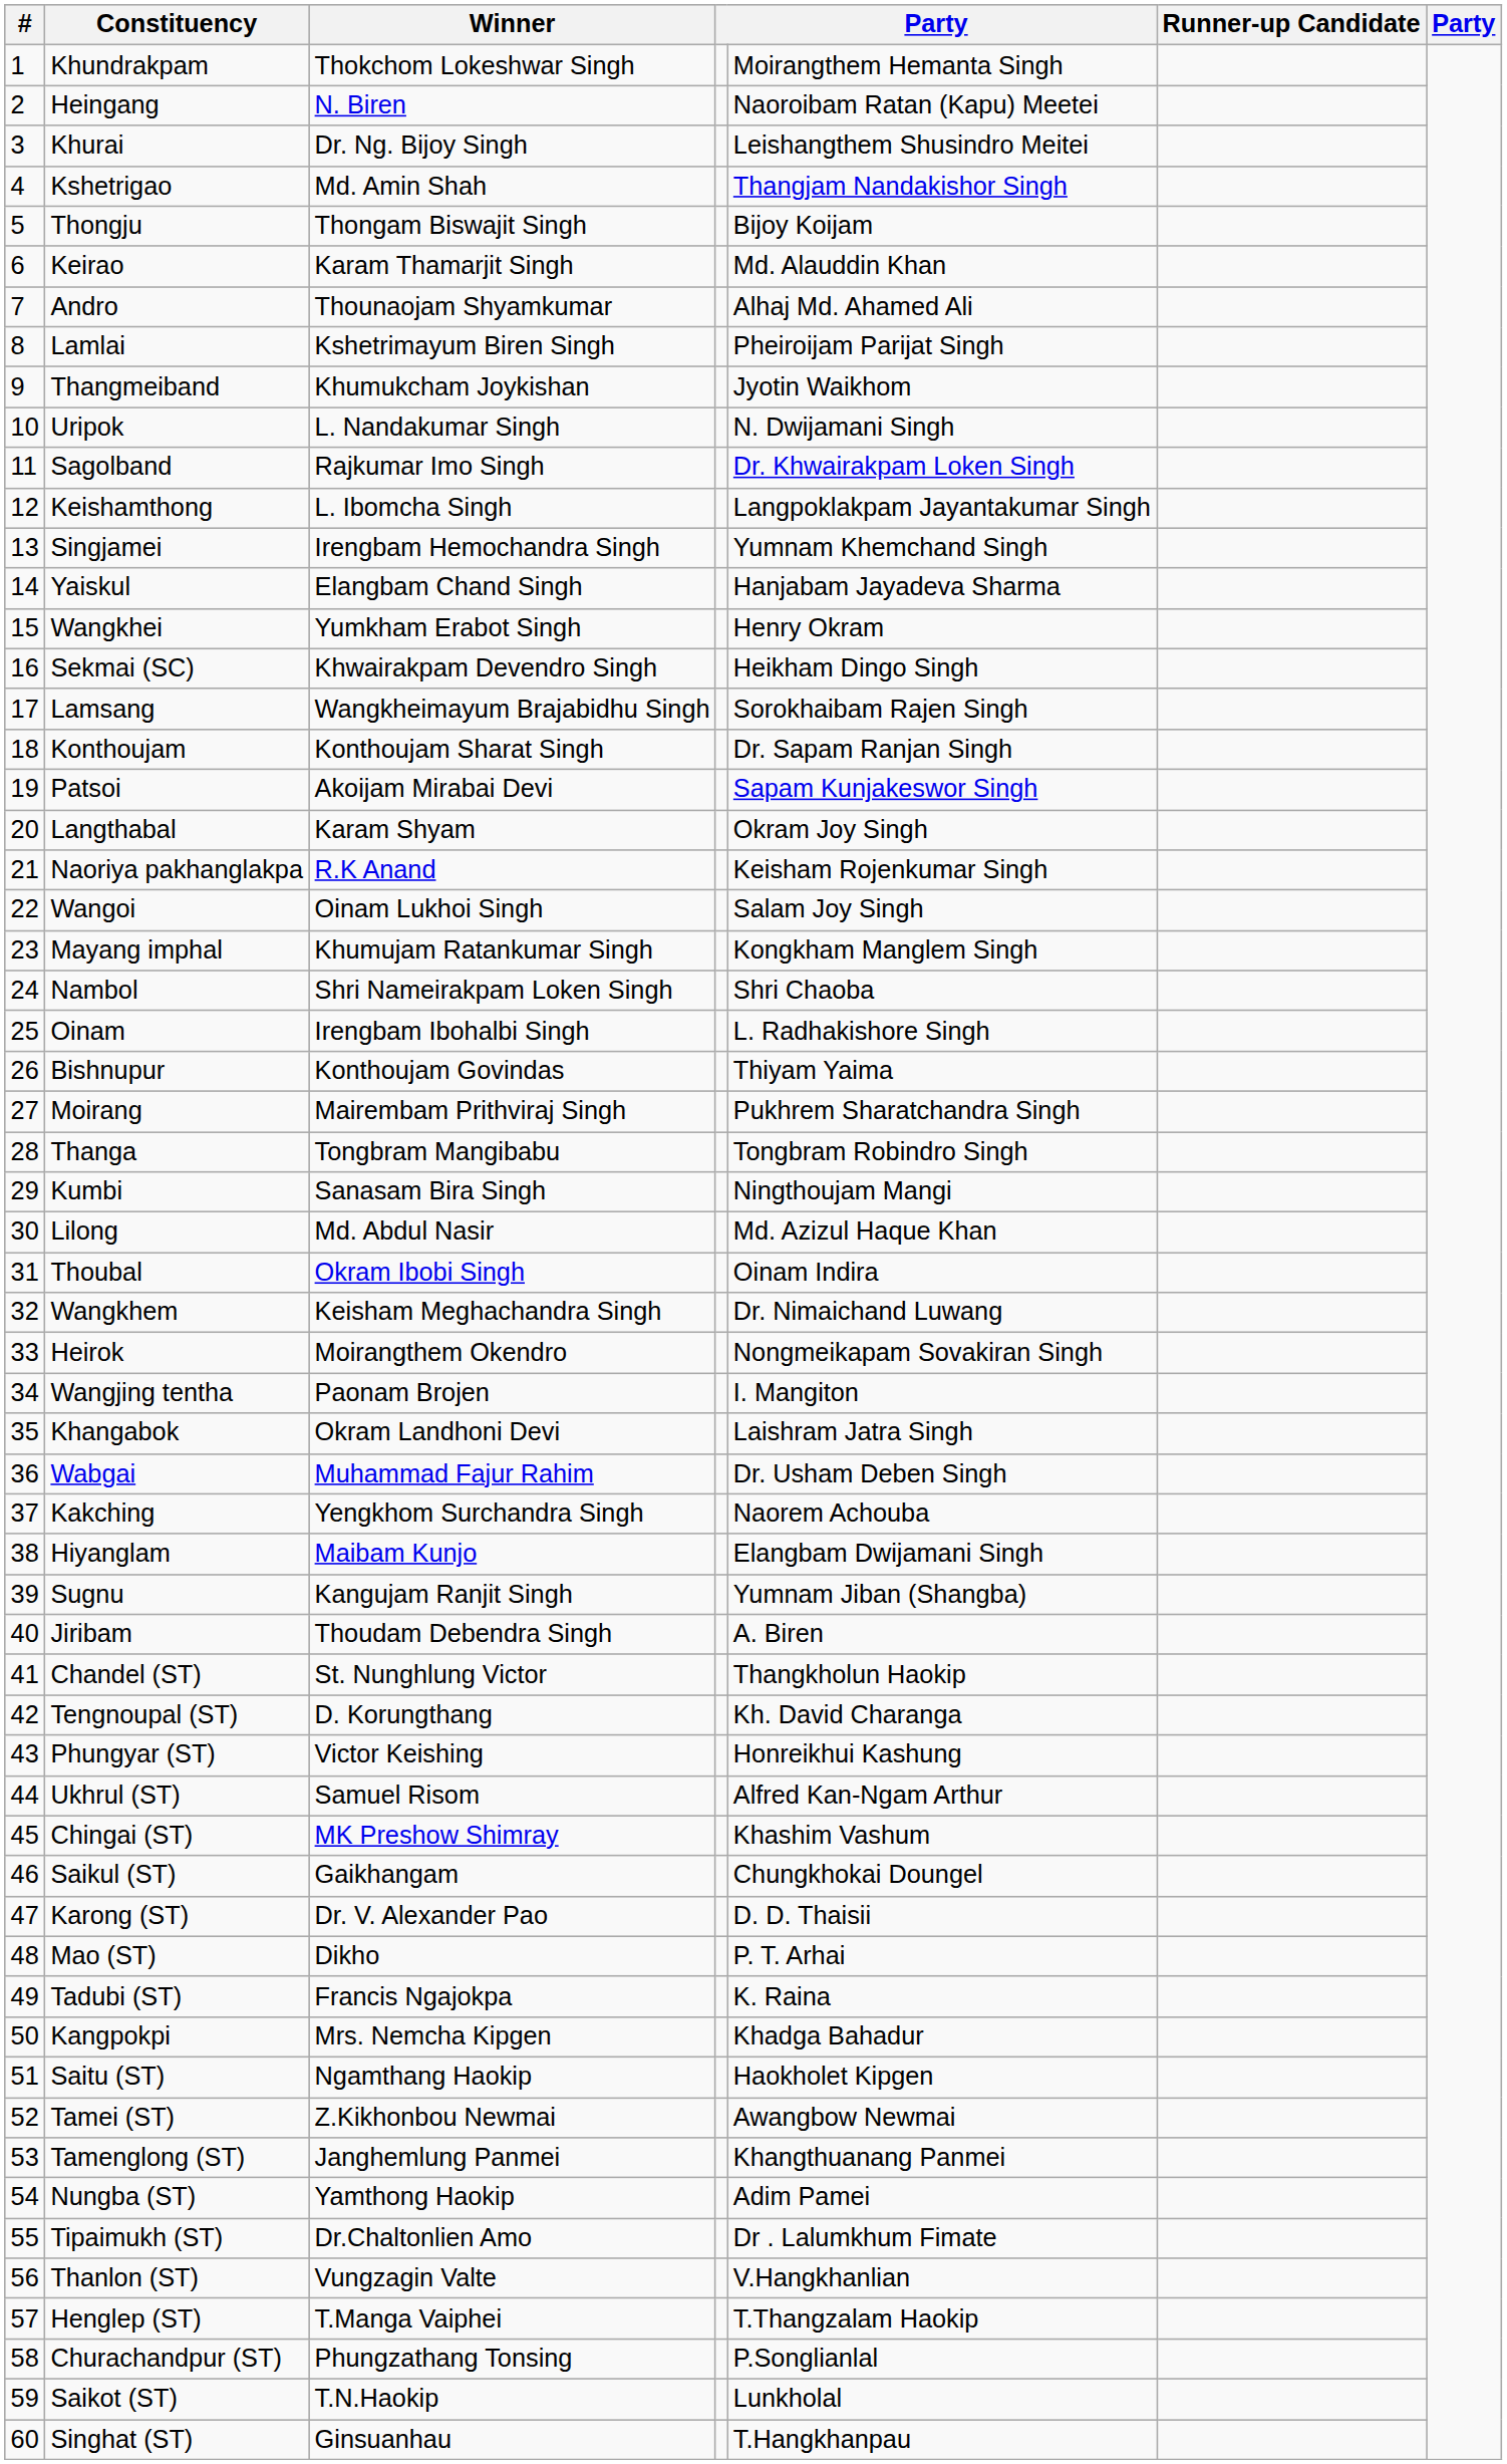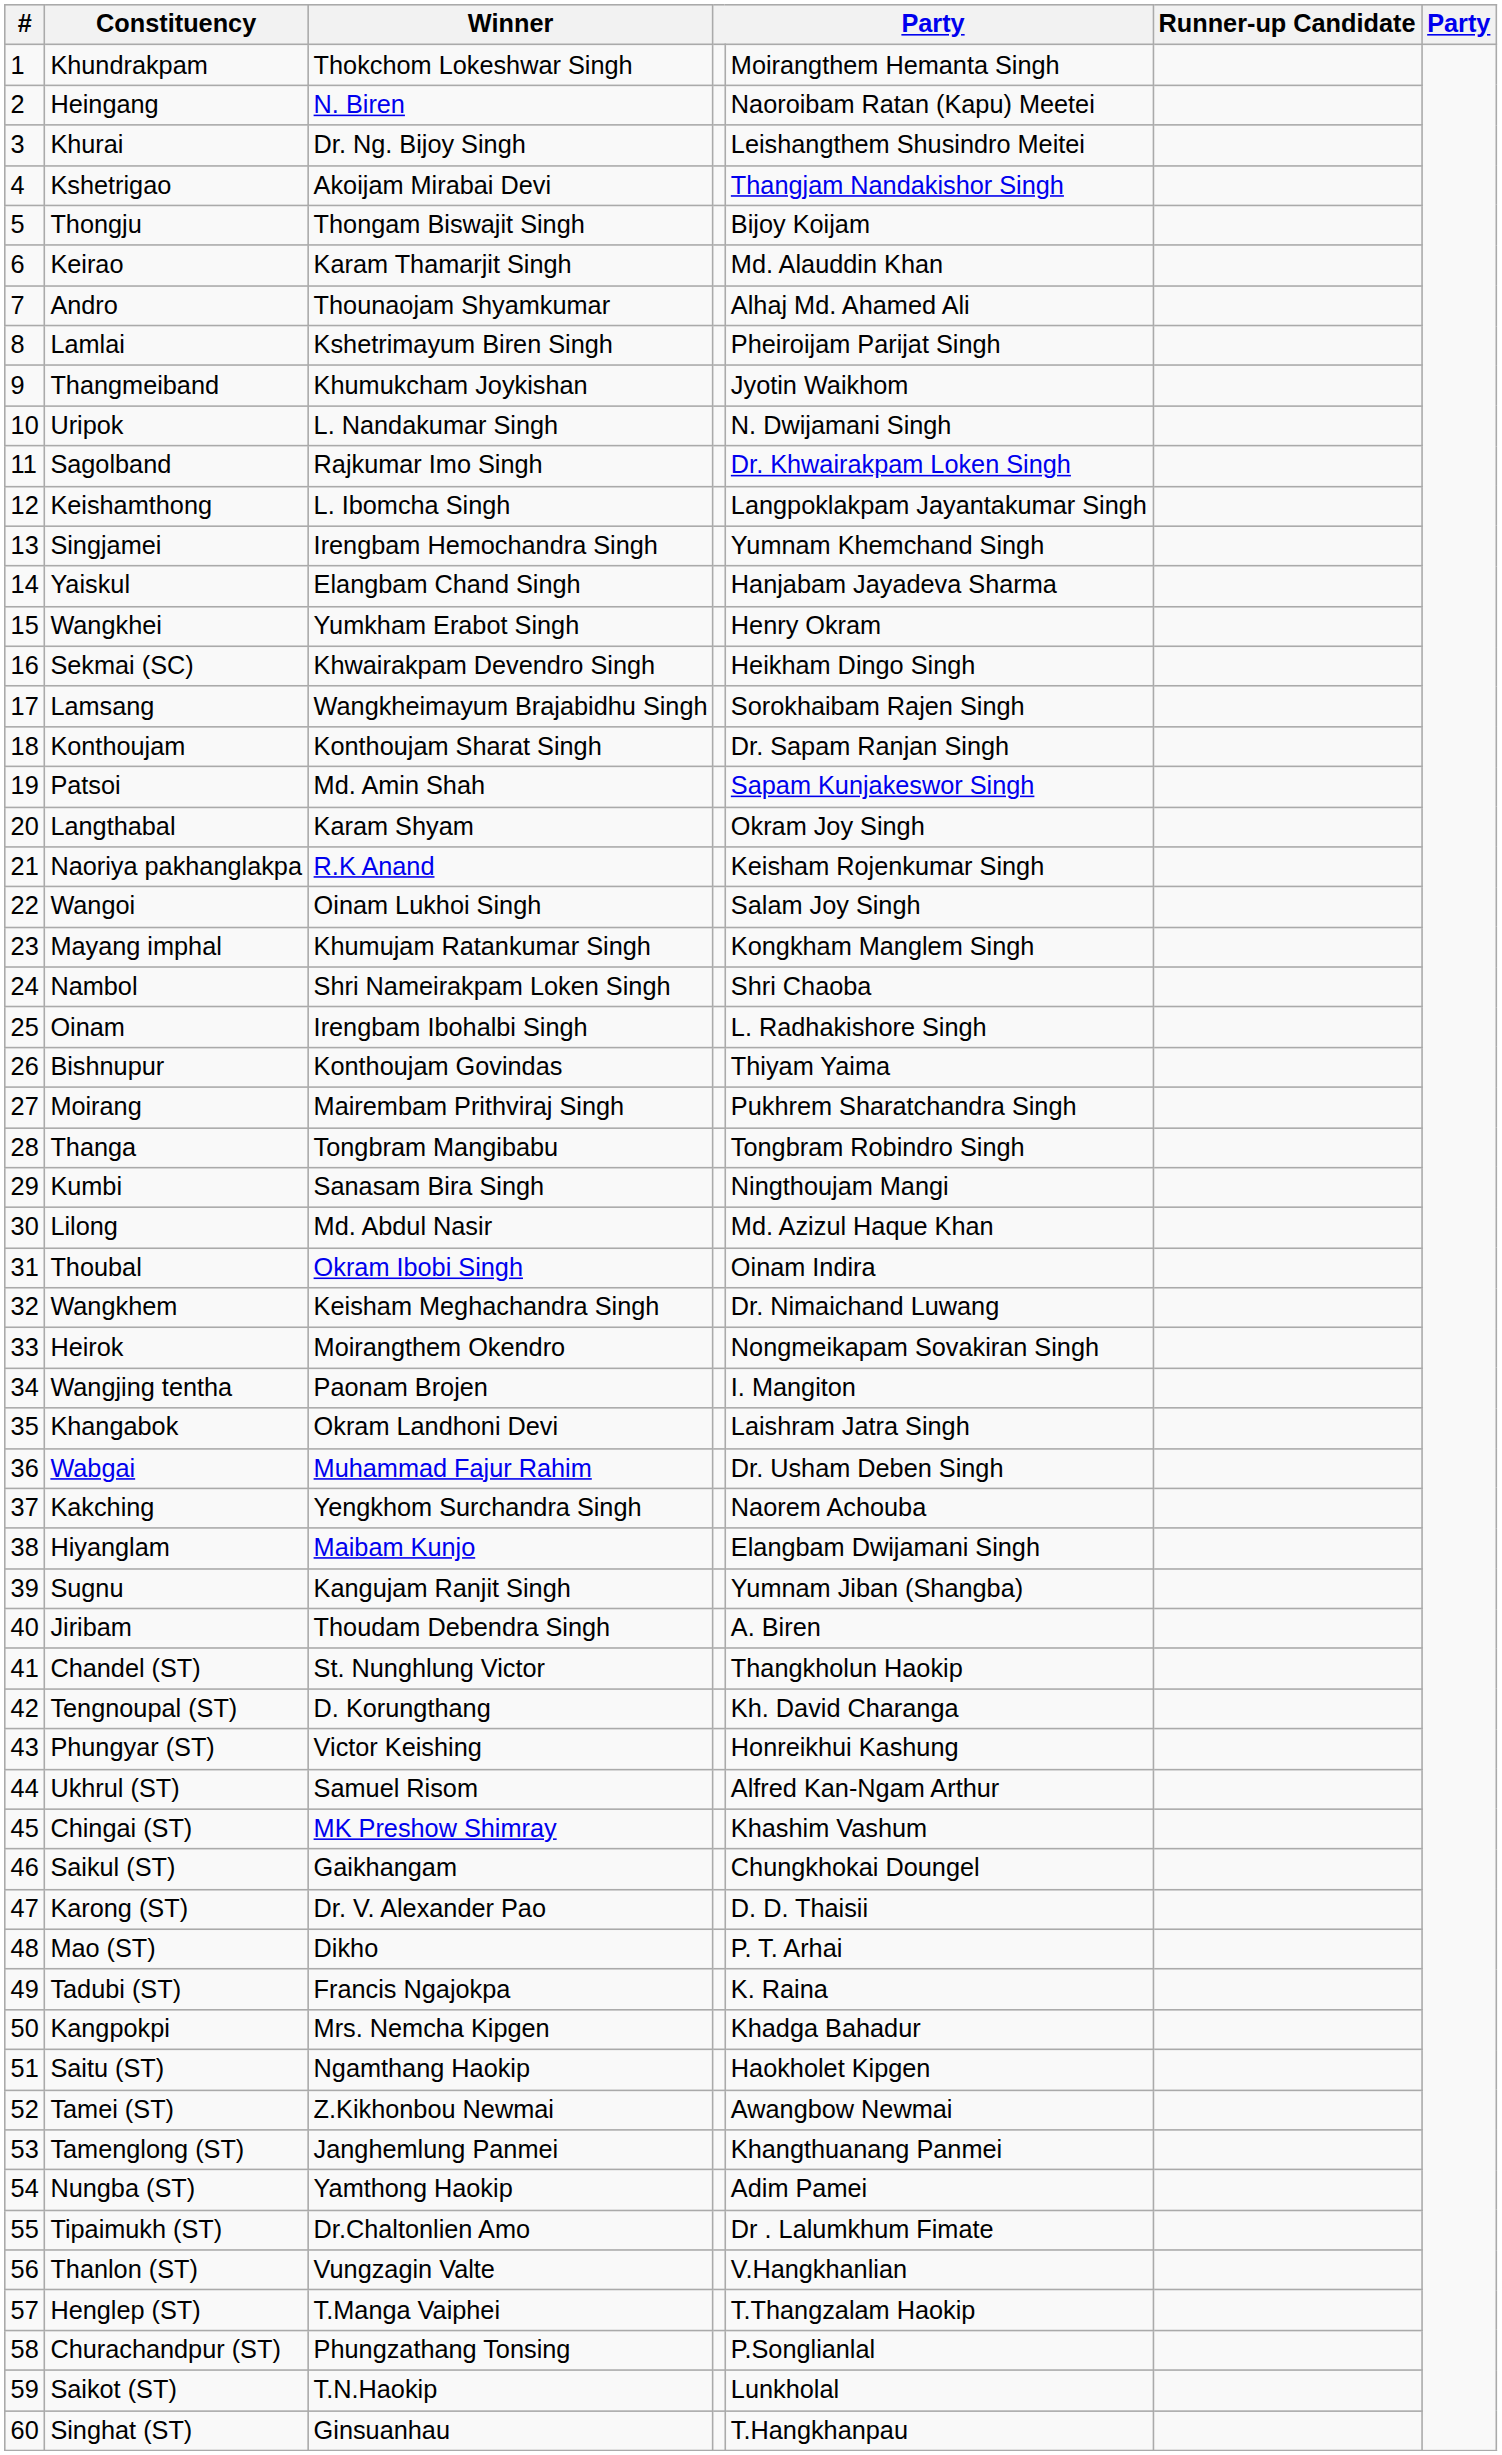Kshetrigao | Winner: Md. Amin Shah -> Akoijam Mirabai Devi
Patsoi | Winner: Akoijam Mirabai Devi -> Md. Amin Shah
